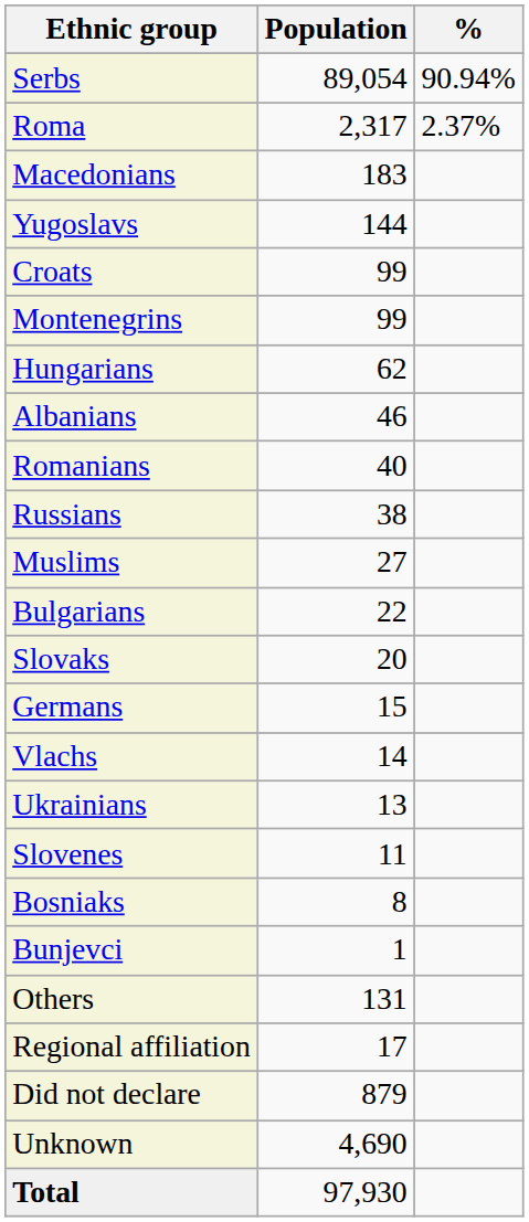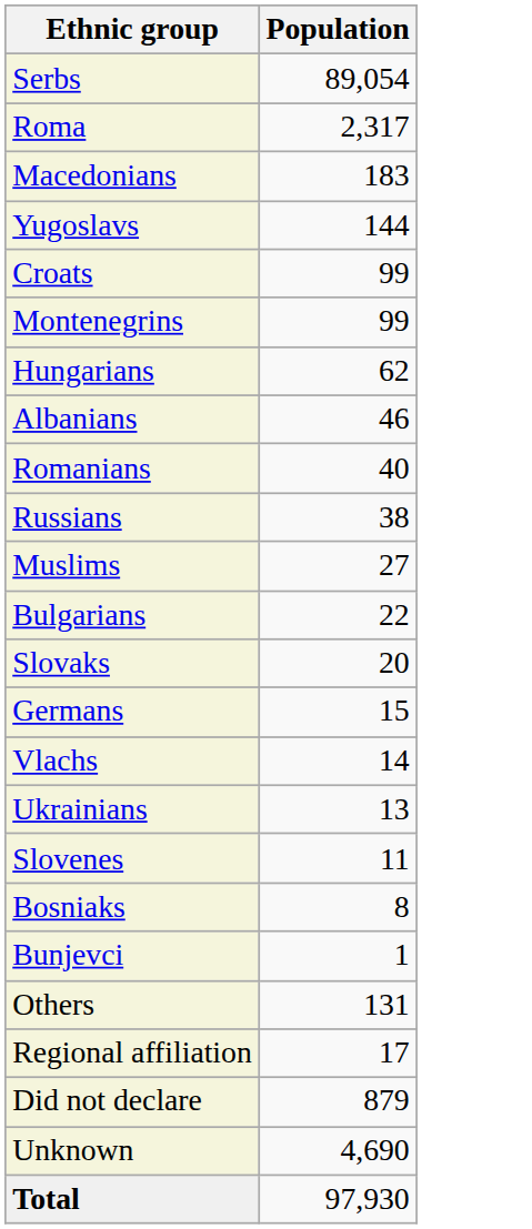- column: % | 90.94% | 2.37%
